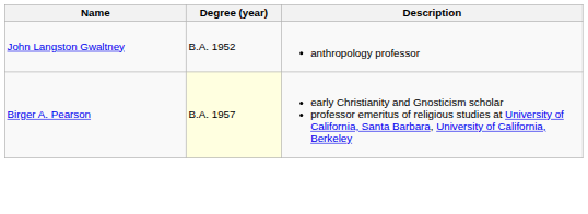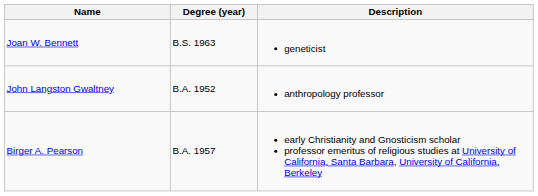+ row: Joan W. Bennett | B.S. 1963 | geneticist
Birger A. Pearson | Degree (year): lightyellow background -> no background
